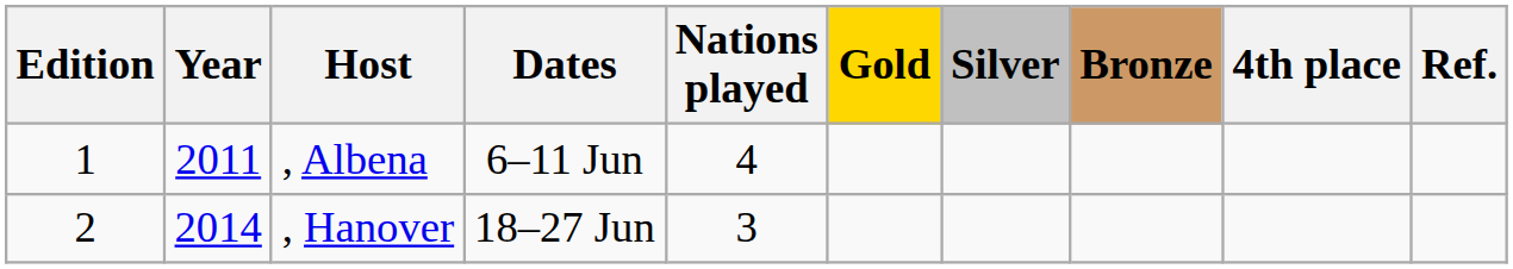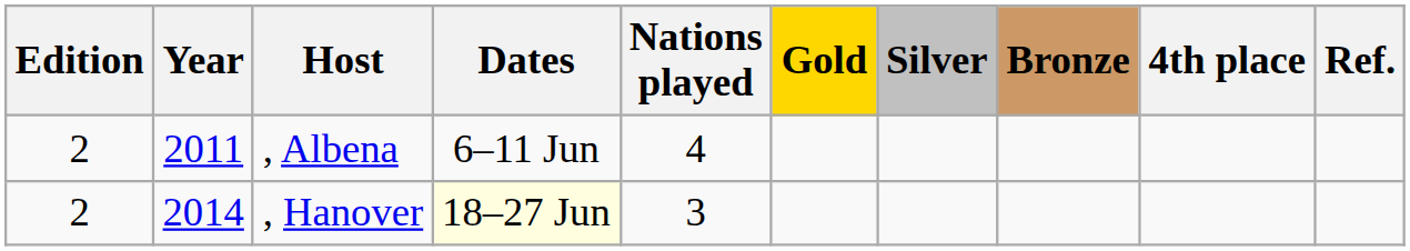, Albena | Edition: 1 -> 2
, Hanover | Dates: no background -> lightyellow background
